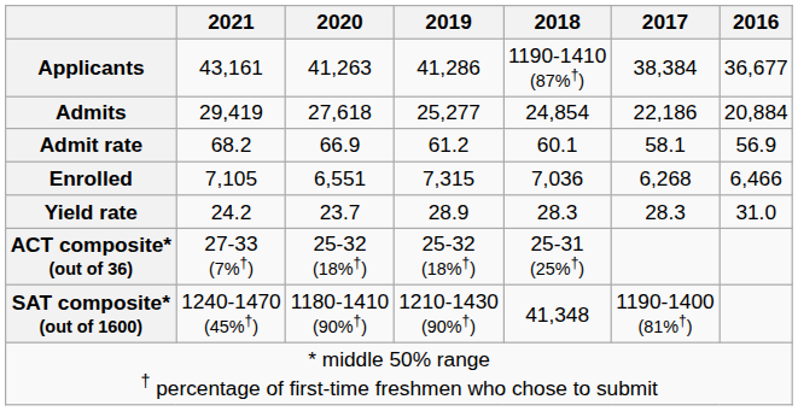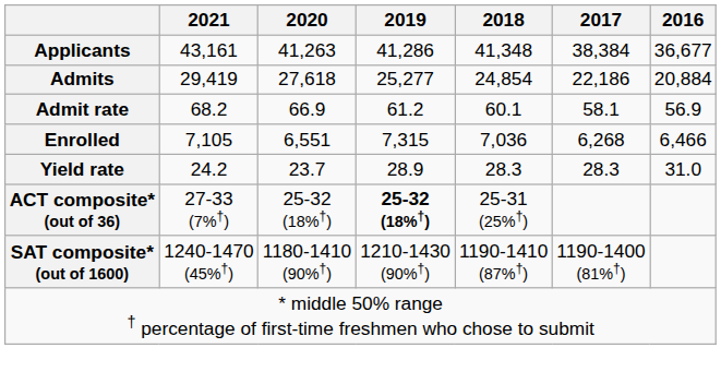Applicants | 2018: 1190-1410 (87%†) -> 41,348
ACT composite* (out of 36) | 2019: normal -> bold
SAT composite* (out of 1600) | 2018: 41,348 -> 1190-1410 (87%†)
